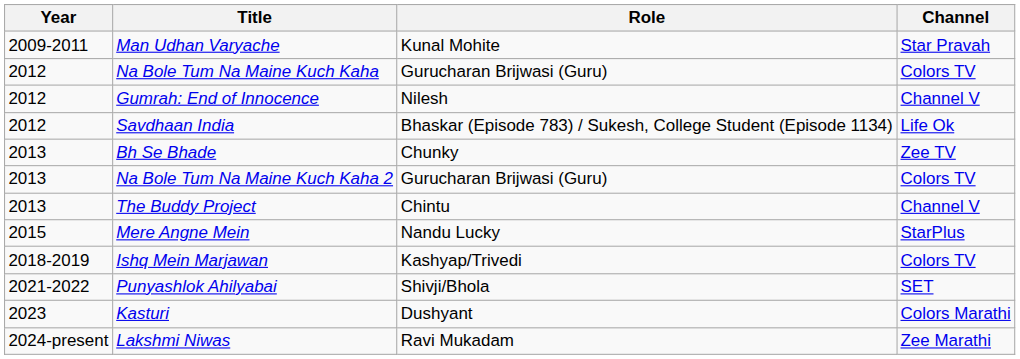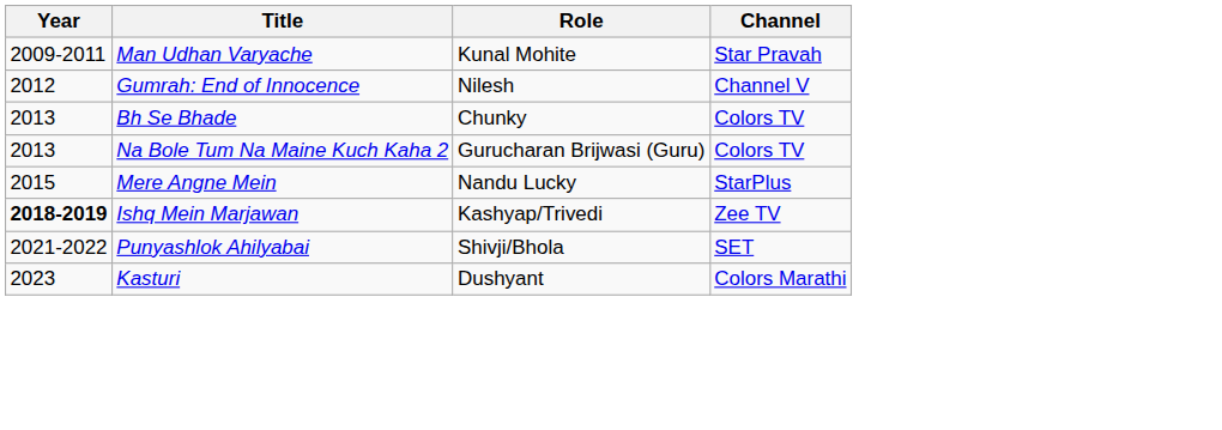- row: 2012 | Na Bole Tum Na Maine Kuch Kaha | Gurucharan Brijwasi (Guru) | Colors TV
- row: 2012 | Savdhaan India | Bhaskar (Episode 783) / Sukesh, College Student (Episode 1134) | Life Ok
Bh Se Bhade | Channel: Zee TV -> Colors TV
- row: 2013 | The Buddy Project | Chintu | Channel V
Ishq Mein Marjawan | Year: normal -> bold
Ishq Mein Marjawan | Channel: Colors TV -> Zee TV
- row: 2024-present | Lakshmi Niwas | Ravi Mukadam | Zee Marathi
